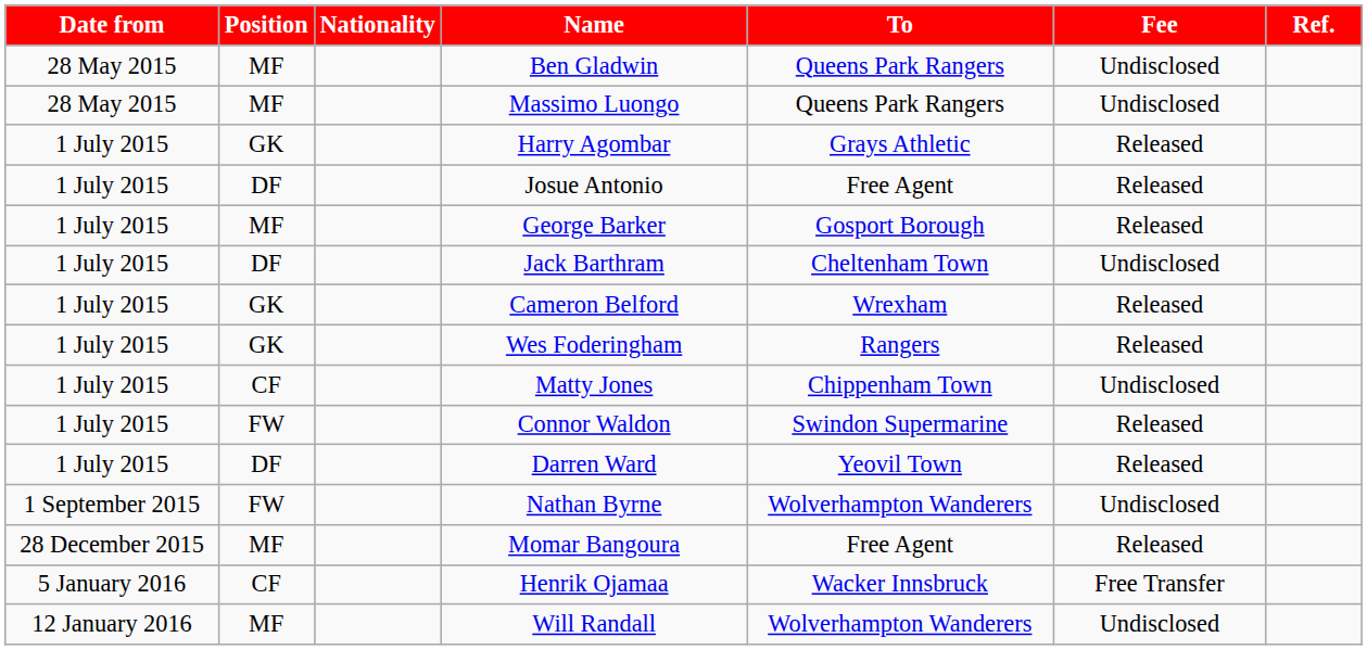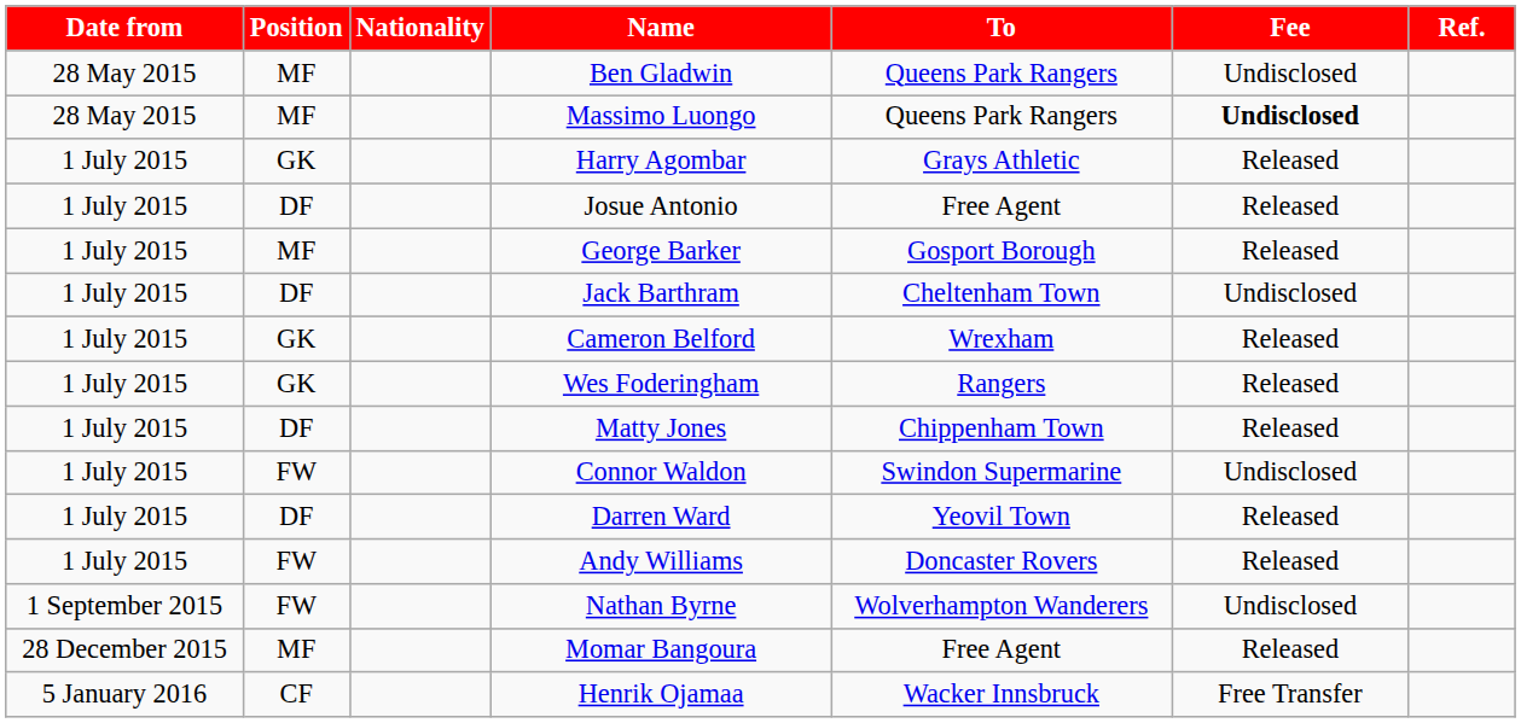Massimo Luongo | Fee: normal -> bold
Matty Jones | Position: CF -> DF
Matty Jones | Fee: Undisclosed -> Released
Connor Waldon | Fee: Released -> Undisclosed
+ row: 1 July 2015 | FW | Andy Williams | Doncaster Rovers | Released
- row: 12 January 2016 | MF | Will Randall | Wolverhampton Wanderers | Undisclosed
